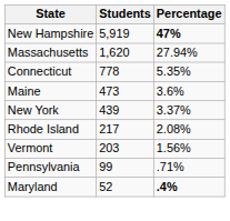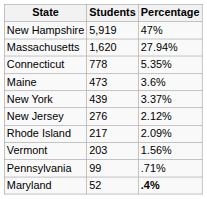New Hampshire | Percentage: bold -> normal
+ row: New Jersey | 276 | 2.12%
Rhode Island | Percentage: 2.08% -> 2.09%
